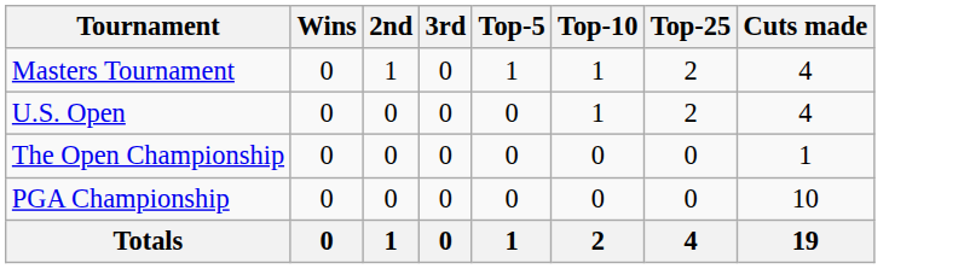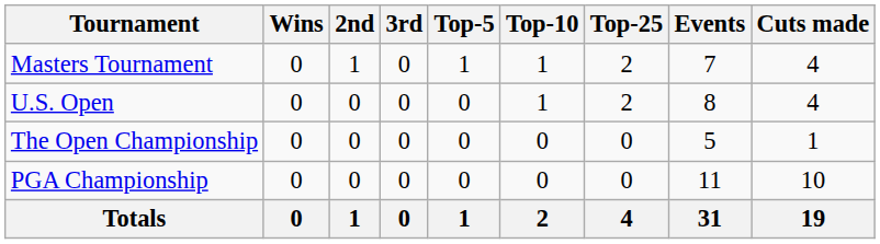+ column: Events | 7 | 8 | 5 | 11 | 31
